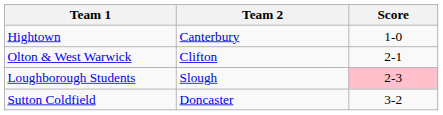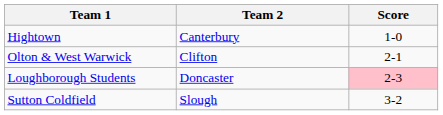Loughborough Students | Team 2: Slough -> Doncaster
Sutton Coldfield | Team 2: Doncaster -> Slough
